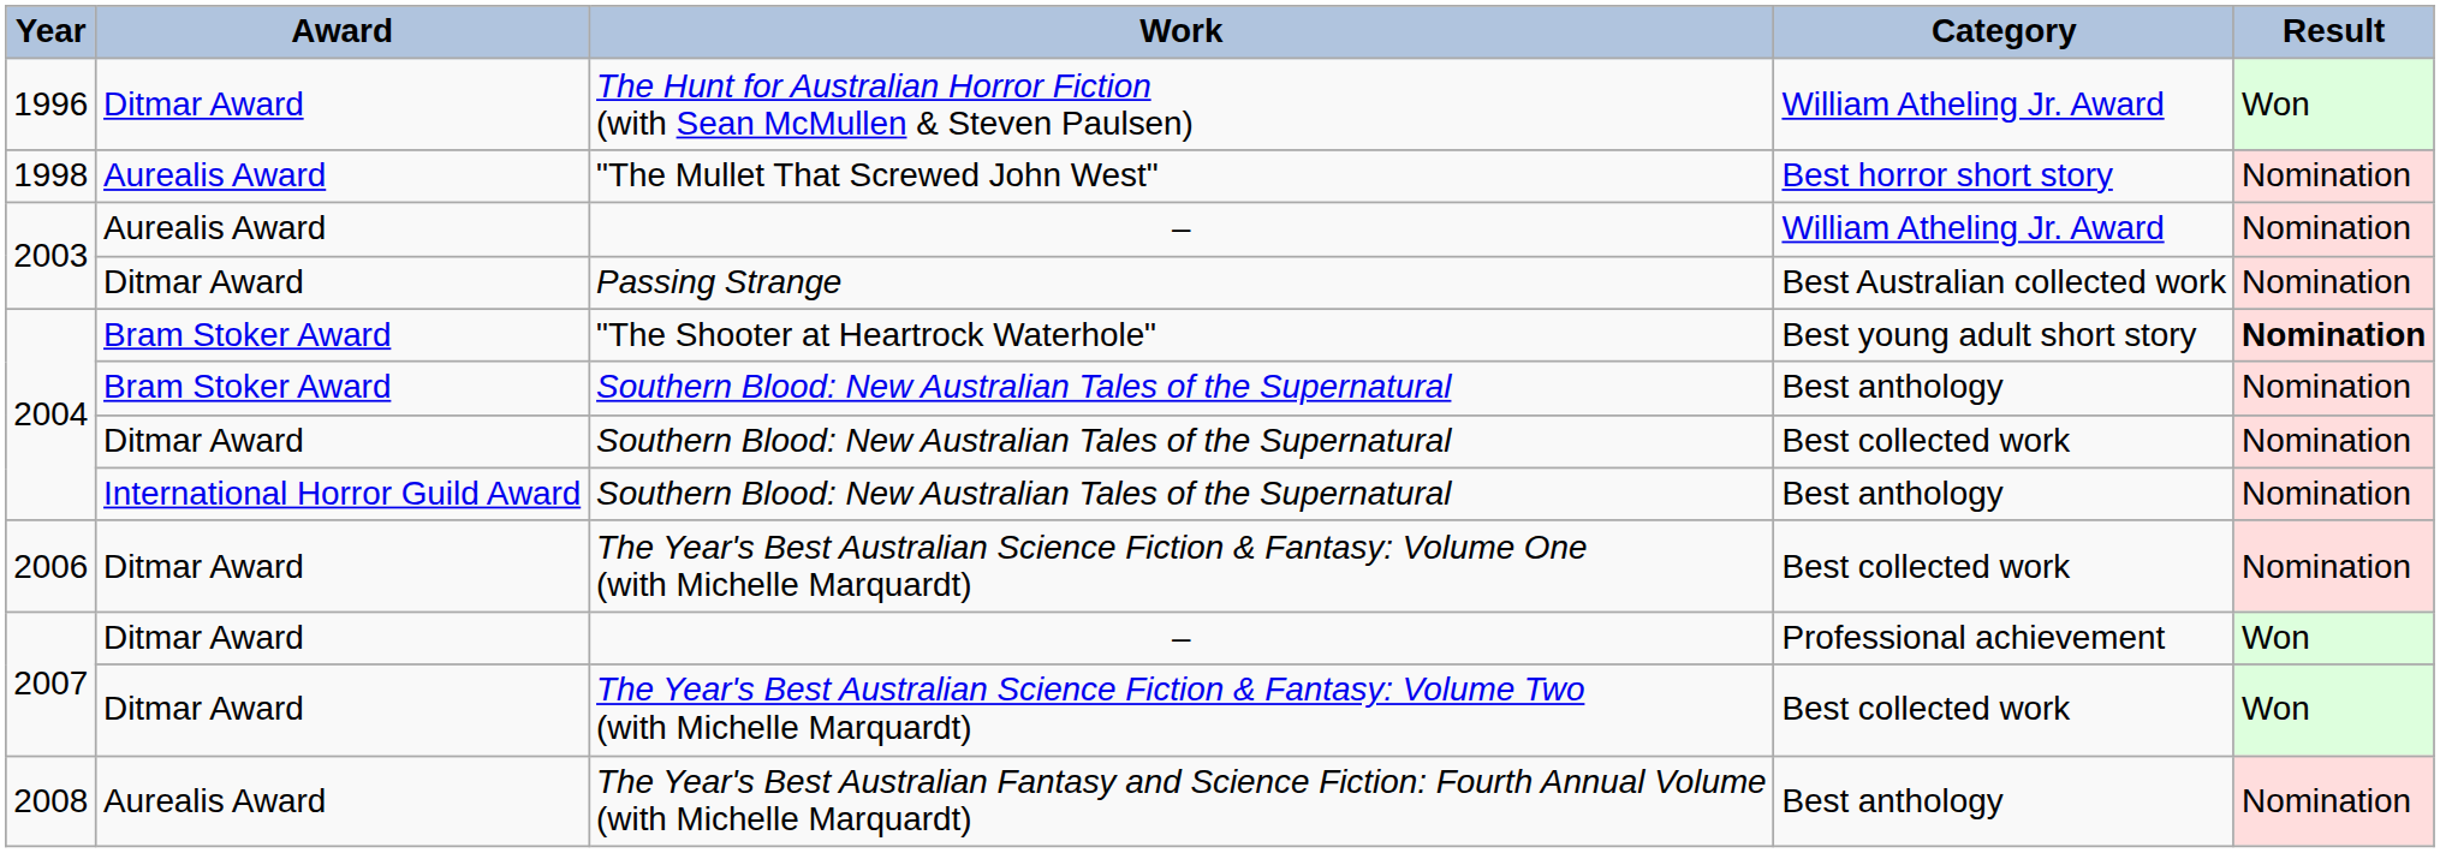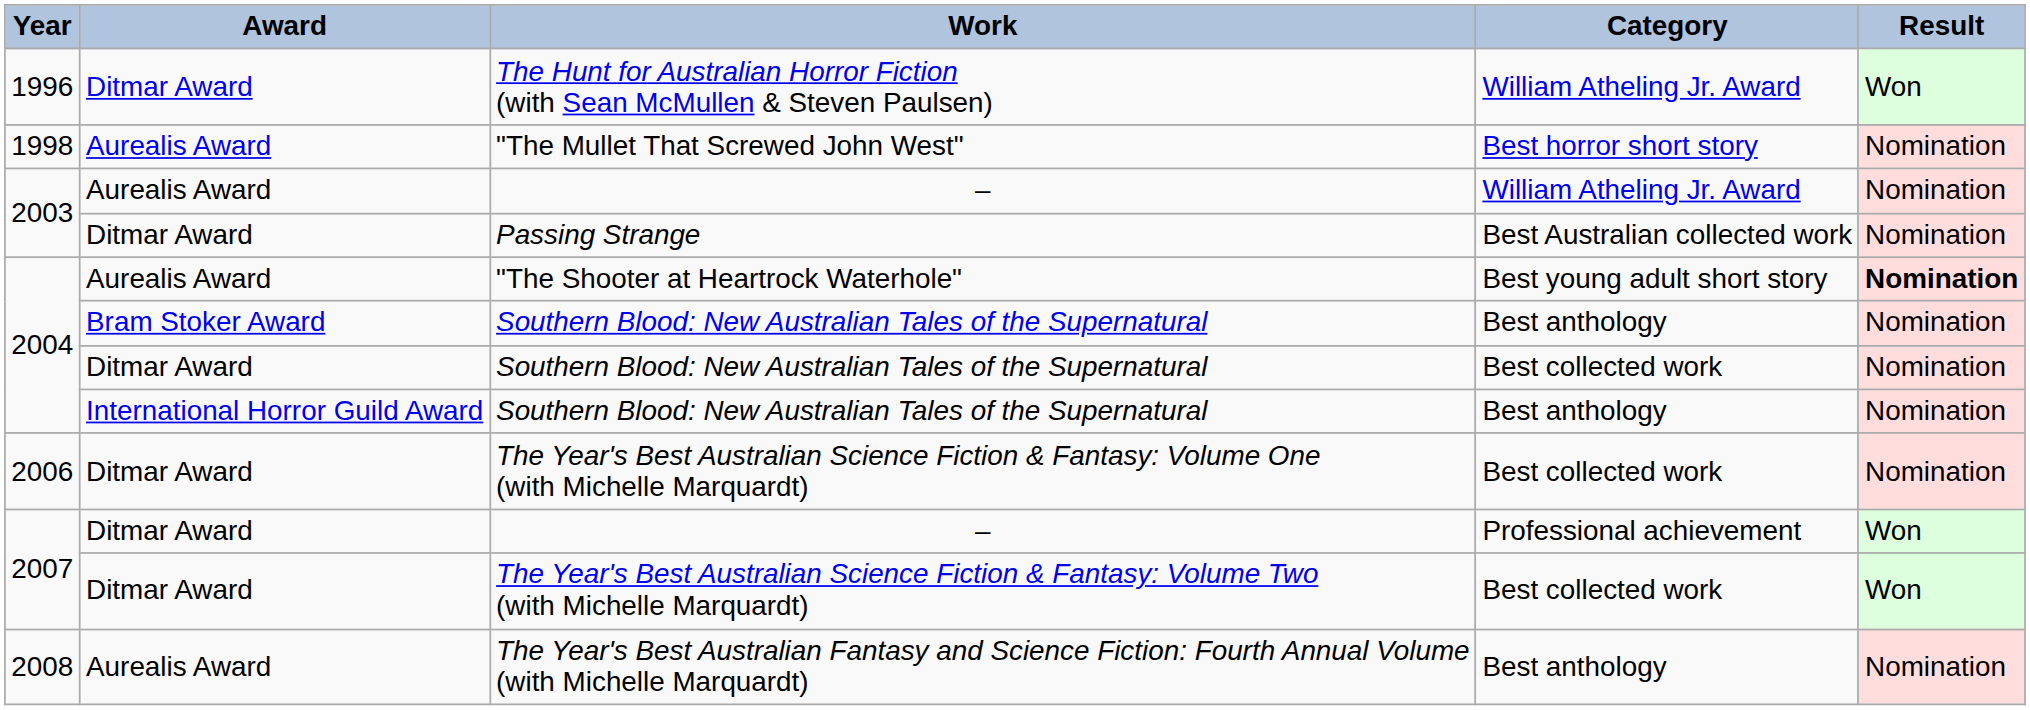"The Shooter at Heartrock Waterhole" | Award: Bram Stoker Award -> Aurealis Award
